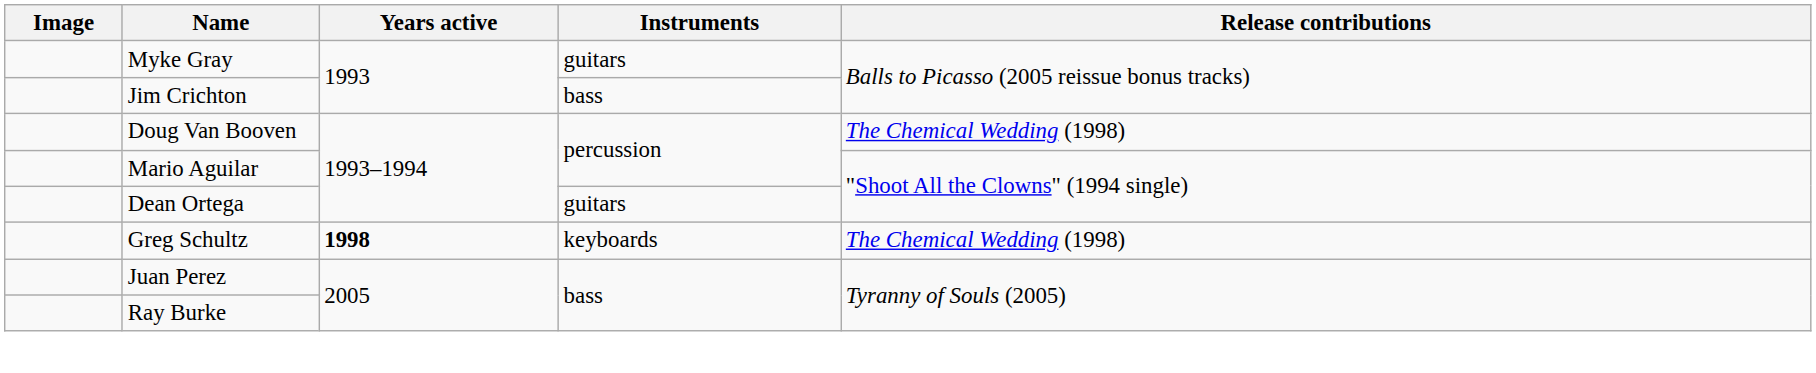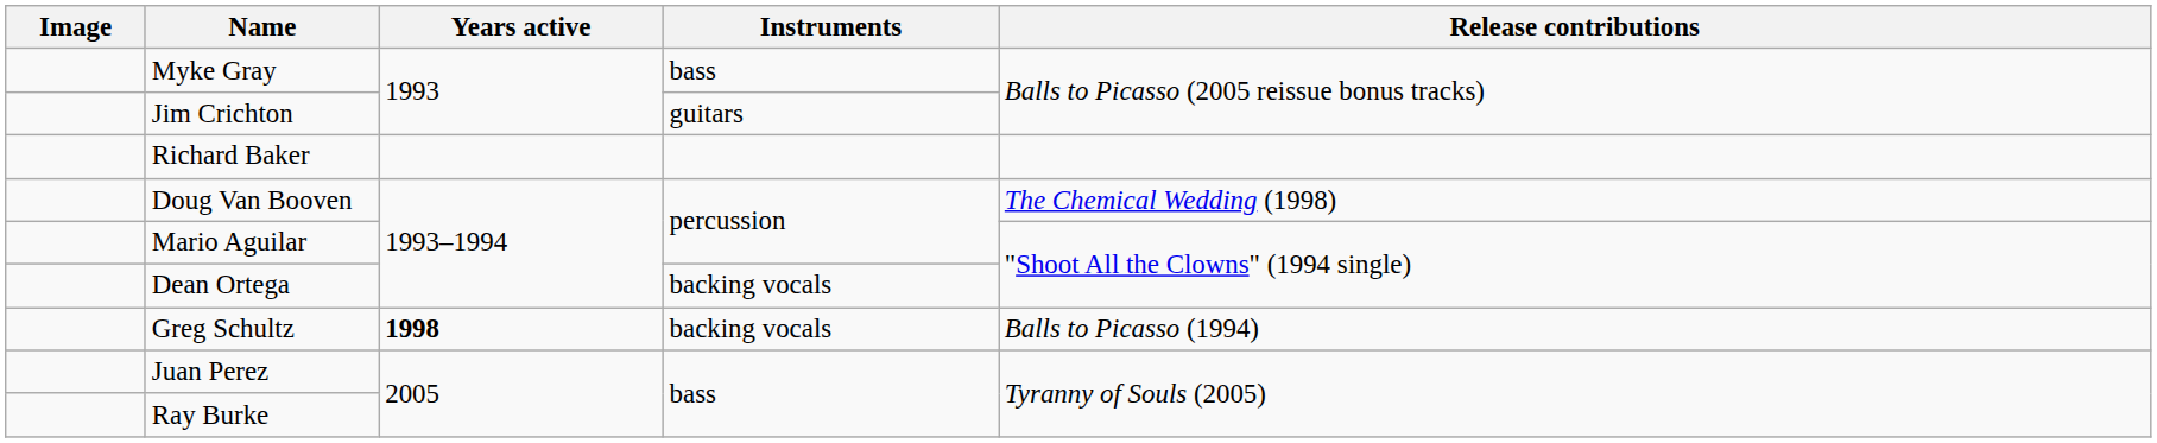Myke Gray | Instruments: guitars -> bass
Jim Crichton | Instruments: bass -> guitars
+ row: Richard Baker
Dean Ortega | Instruments: guitars -> backing vocals
Greg Schultz | Instruments: keyboards -> backing vocals
Greg Schultz | Release contributions: The Chemical Wedding (1998) -> Balls to Picasso (1994)
